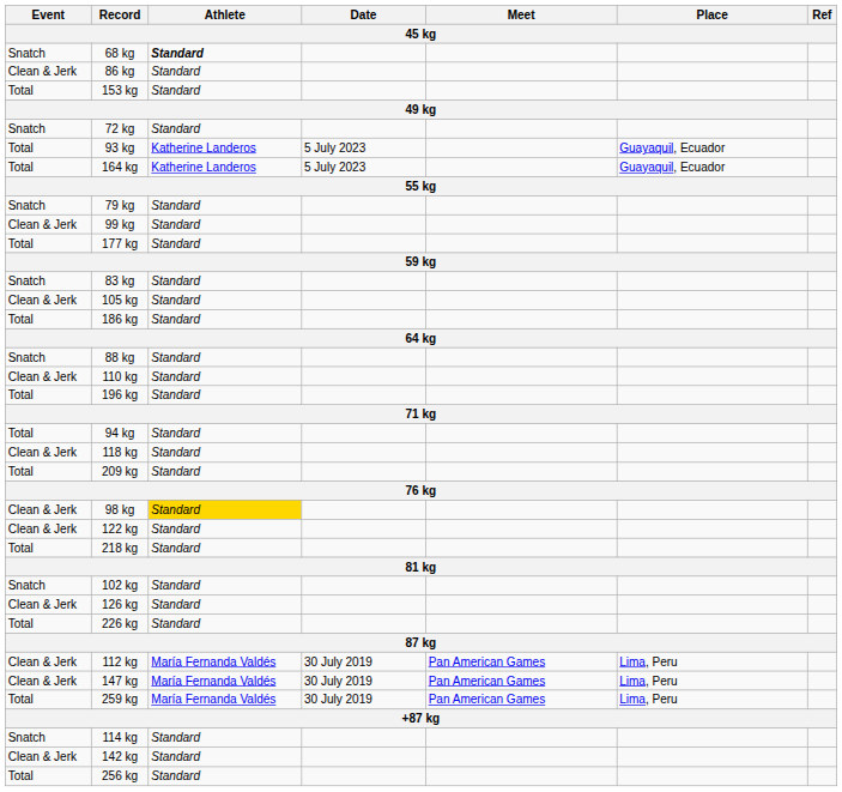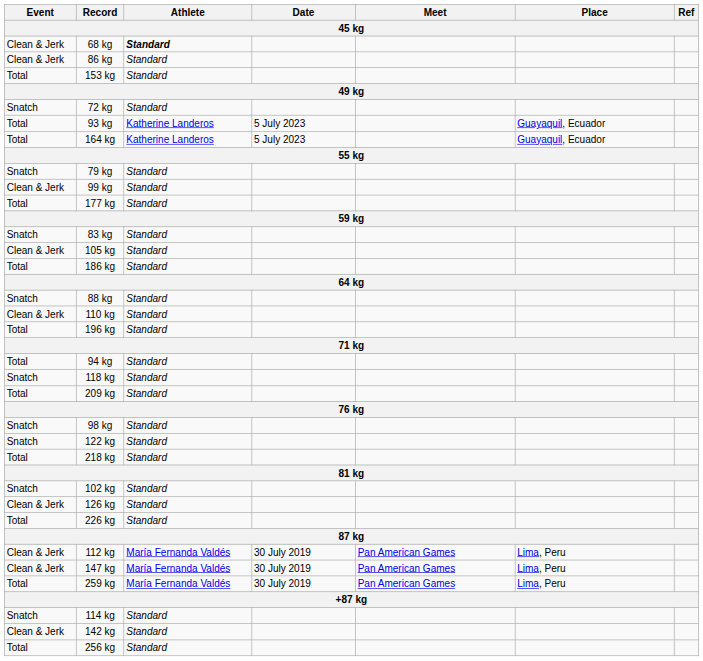68 kg | Event: Snatch -> Clean & Jerk
118 kg | Event: Clean & Jerk -> Snatch
98 kg | Event: Clean & Jerk -> Snatch
98 kg | Athlete: gold background -> no background
122 kg | Event: Clean & Jerk -> Snatch
